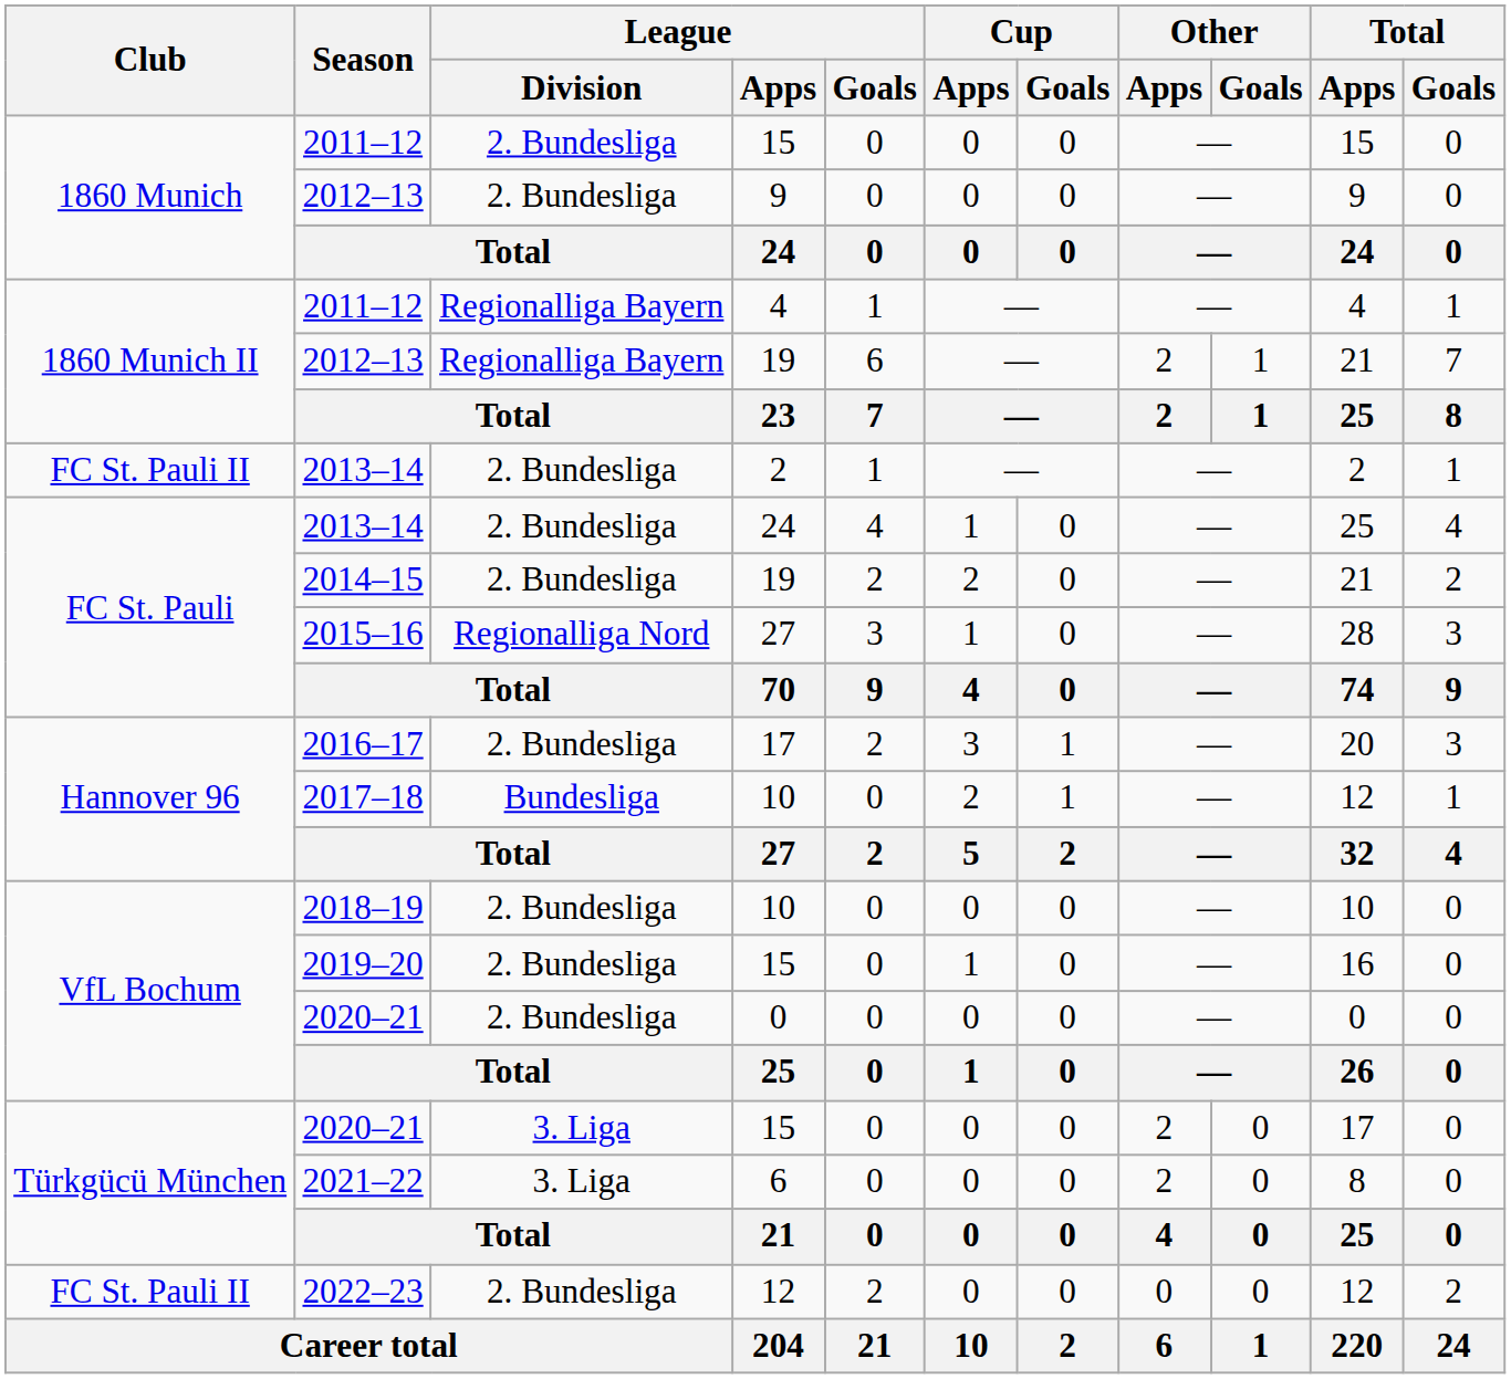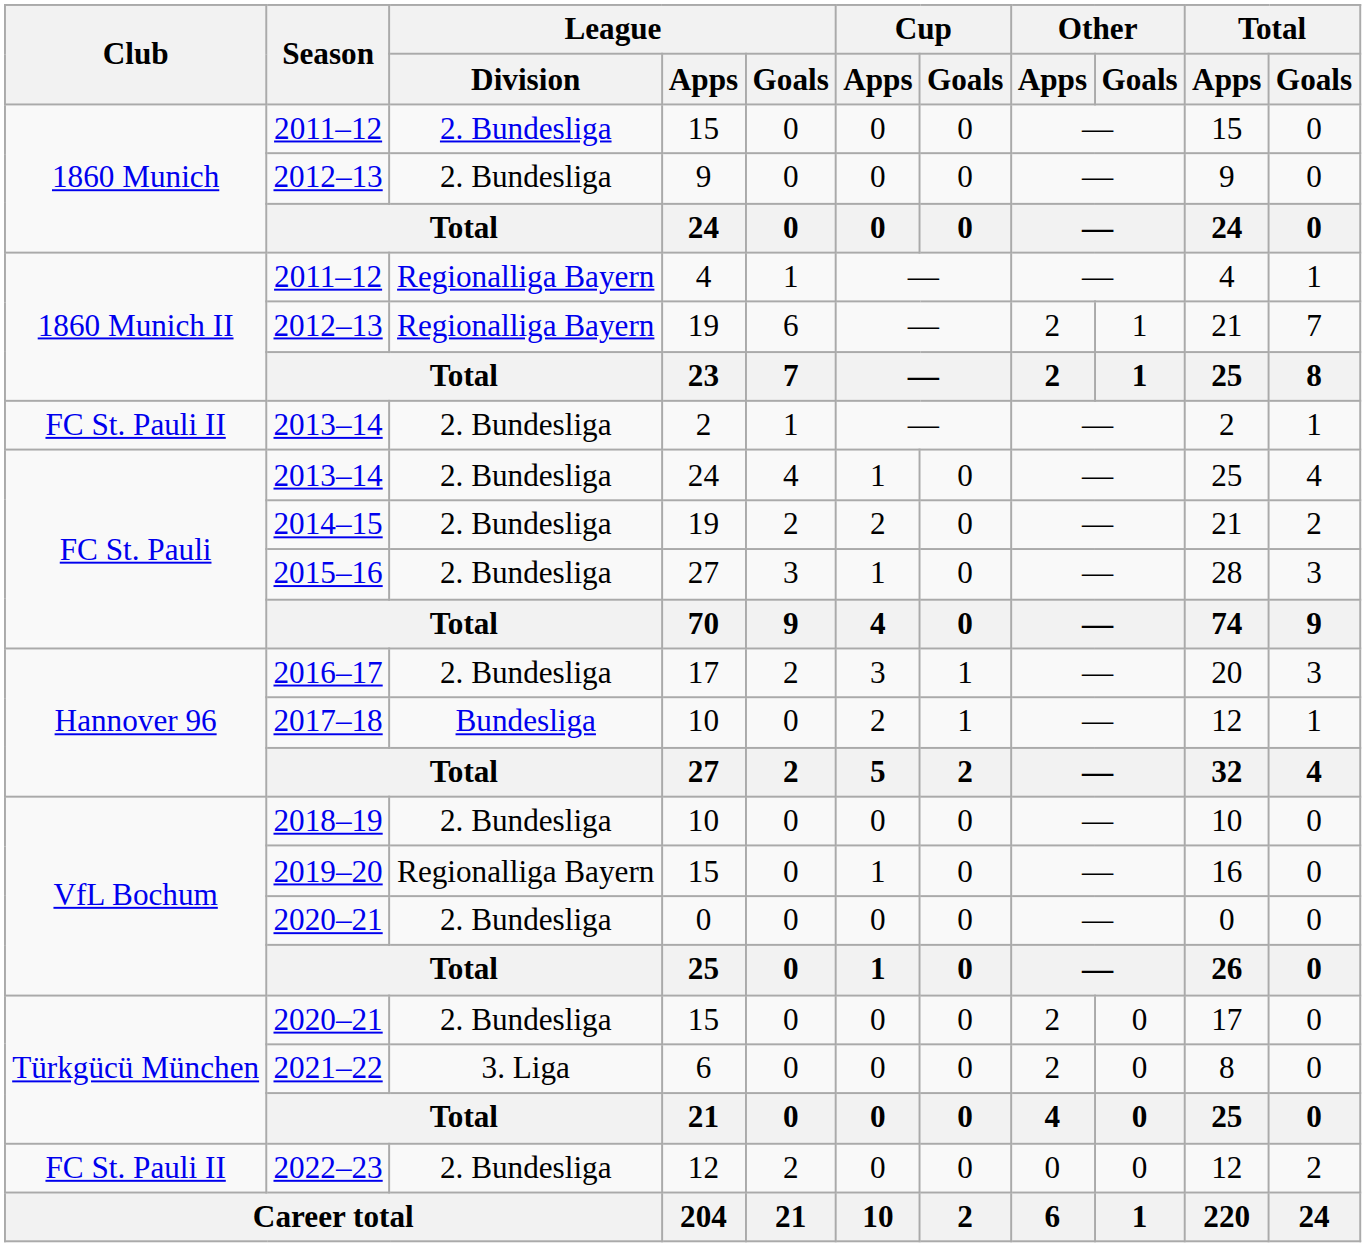2015–16 | League / Division: Regionalliga Nord -> 2. Bundesliga
2019–20 | League / Division: 2. Bundesliga -> Regionalliga Bayern
2020–21 / 15 | League / Division: 3. Liga -> 2. Bundesliga
